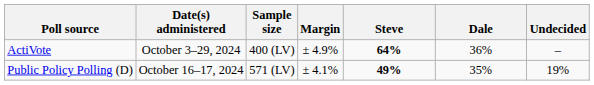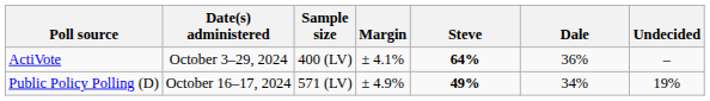ActiVote | Margin: ± 4.9% -> ± 4.1%
Public Policy Polling (D) | Margin: ± 4.1% -> ± 4.9%
Public Policy Polling (D) | Dale: 35% -> 34%
